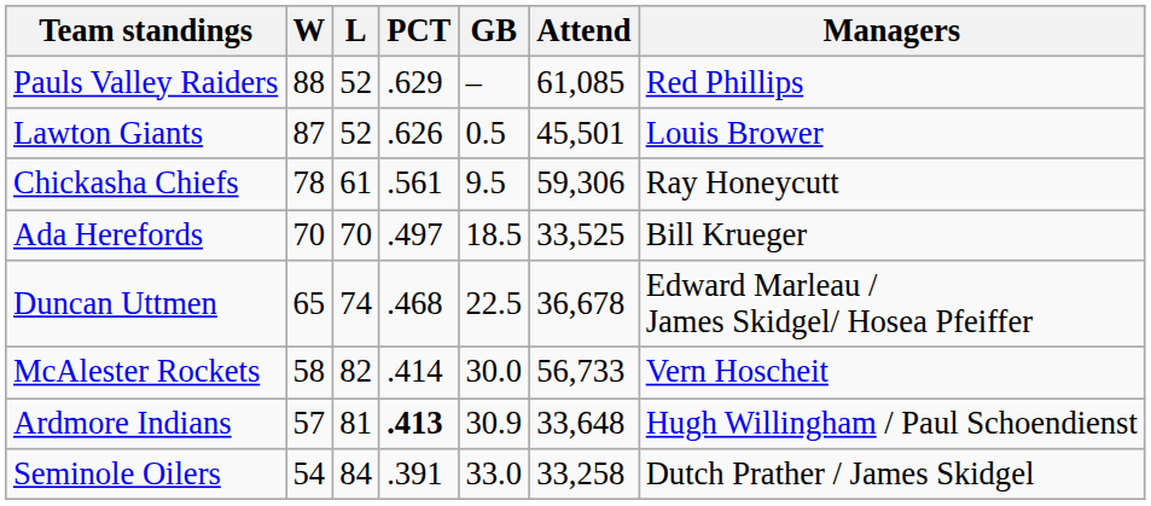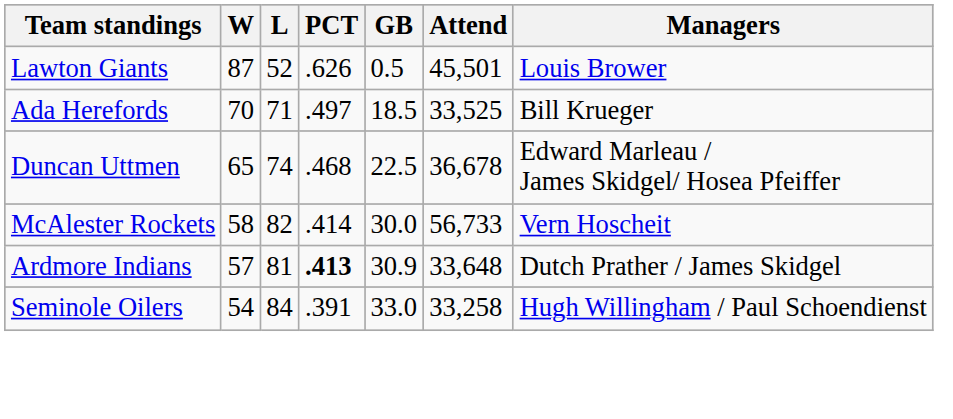- row: Pauls Valley Raiders | 88 | 52 | .629 | – | 61,085 | Red Phillips
- row: Chickasha Chiefs | 78 | 61 | .561 | 9.5 | 59,306 | Ray Honeycutt
Ada Herefords | L: 70 -> 71
Ardmore Indians | Managers: Hugh Willingham / Paul Schoendienst -> Dutch Prather / James Skidgel
Seminole Oilers | Managers: Dutch Prather / James Skidgel -> Hugh Willingham / Paul Schoendienst
